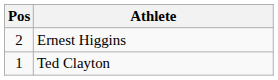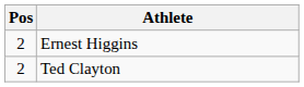Ted Clayton | Pos: 1 -> 2
